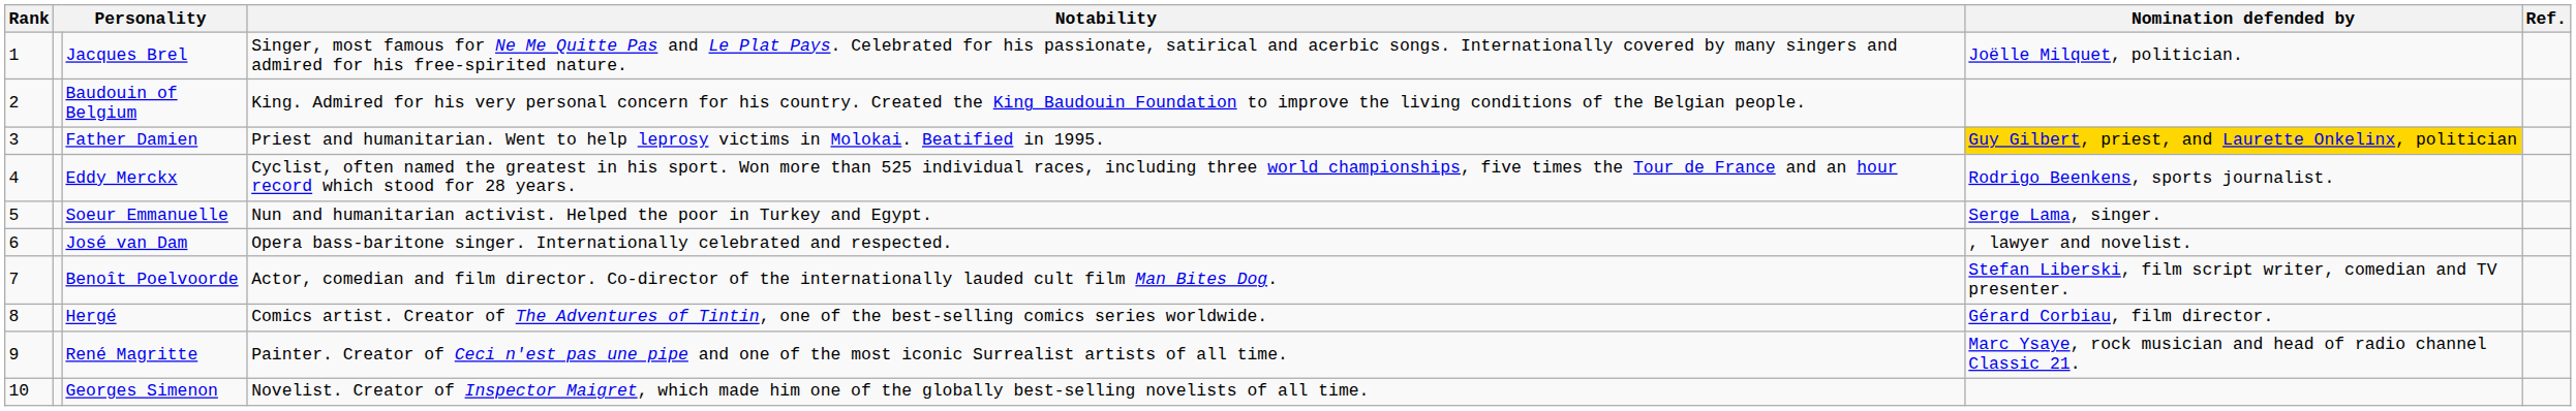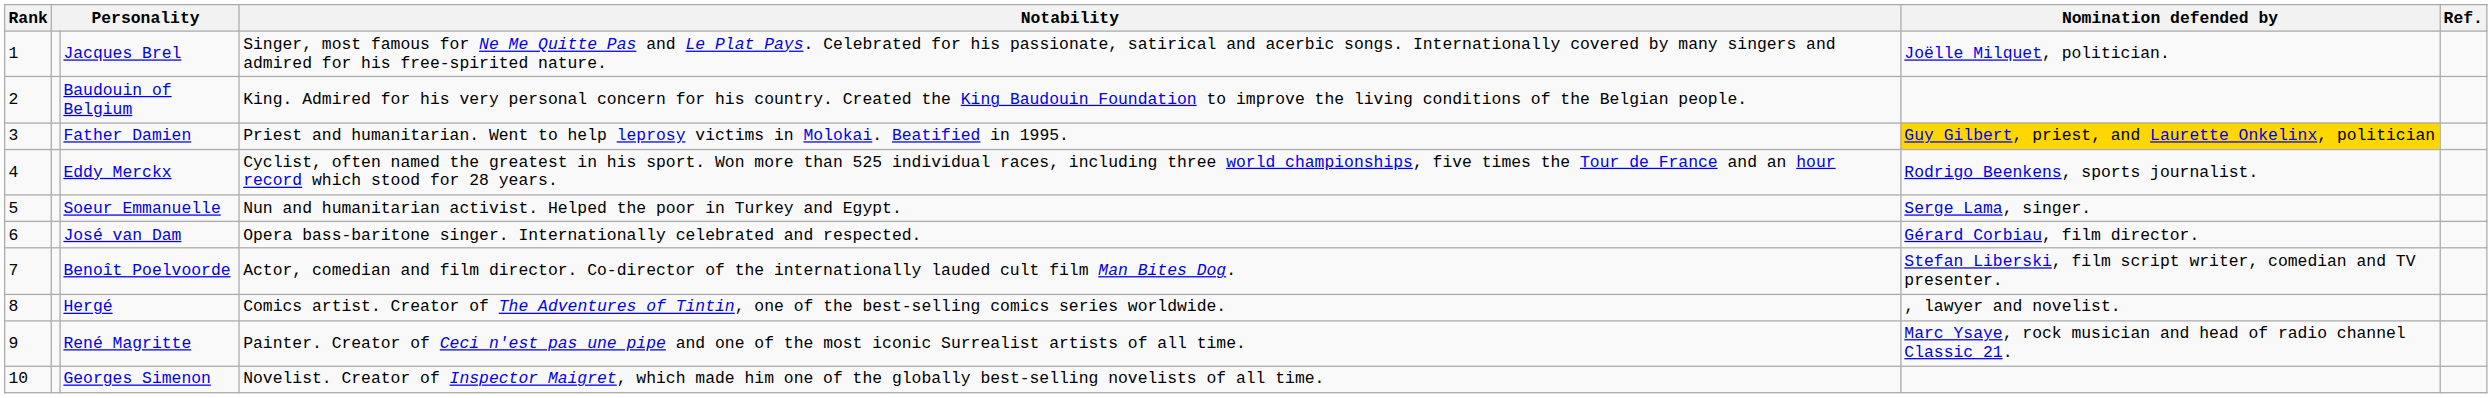José van Dam | Nomination defended by: , lawyer and novelist. -> Gérard Corbiau, film director.
Hergé | Nomination defended by: Gérard Corbiau, film director. -> , lawyer and novelist.
